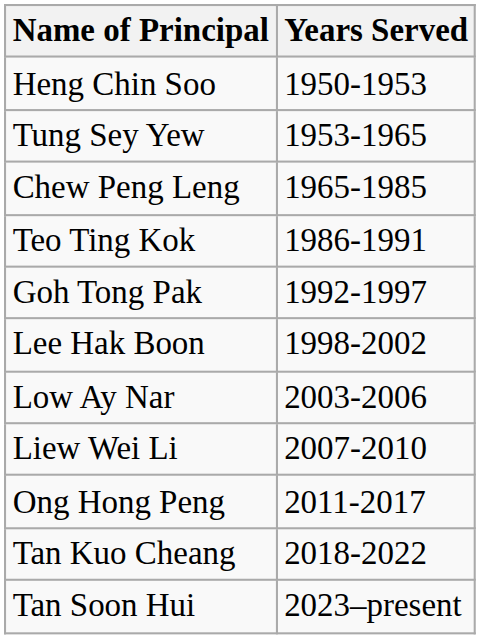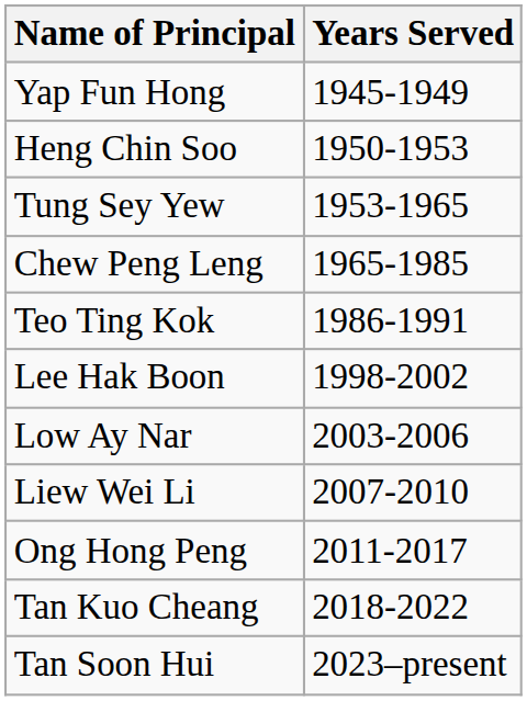+ row: Yap Fun Hong | 1945-1949
- row: Goh Tong Pak | 1992-1997
